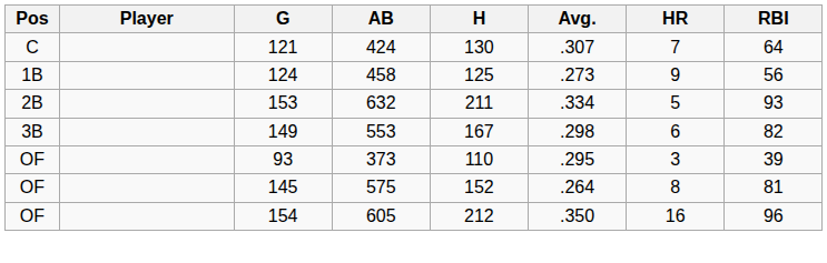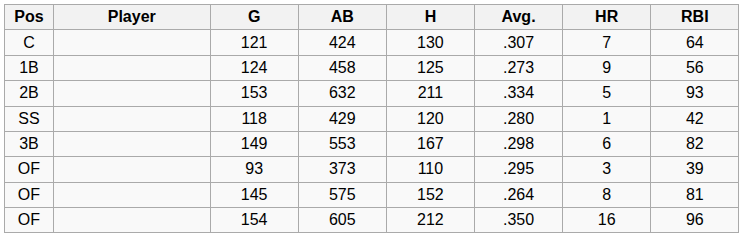+ row: SS | 118 | 429 | 120 | .280 | 1 | 42
